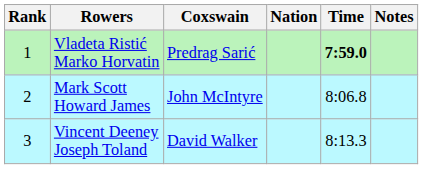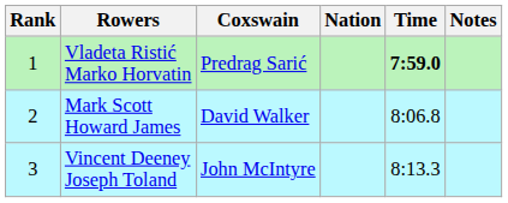Mark Scott Howard James | Coxswain: John McIntyre -> David Walker
Vincent Deeney Joseph Toland | Coxswain: David Walker -> John McIntyre
